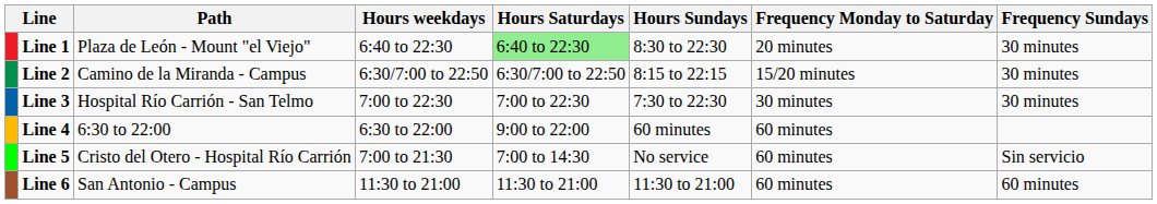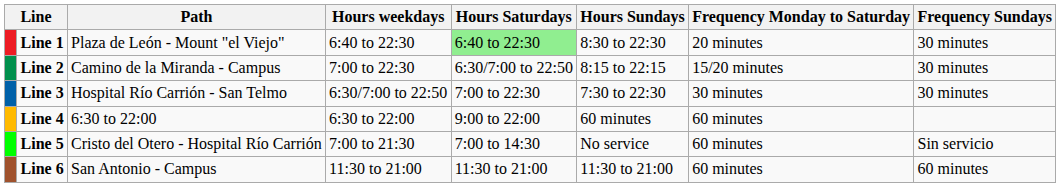Line 2 | Hours weekdays: 6:30/7:00 to 22:50 -> 7:00 to 22:30
Line 3 | Hours weekdays: 7:00 to 22:30 -> 6:30/7:00 to 22:50
